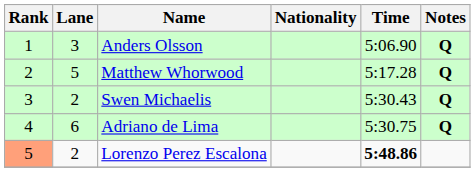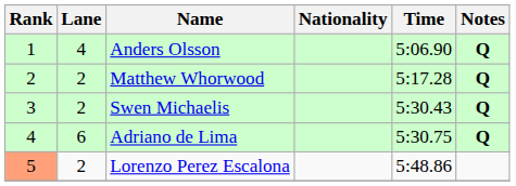Anders Olsson | Lane: 3 -> 4
Matthew Whorwood | Lane: 5 -> 2
Lorenzo Perez Escalona | Time: bold -> normal
